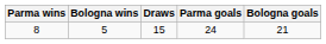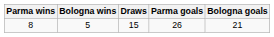8 | Parma goals: 24 -> 26
